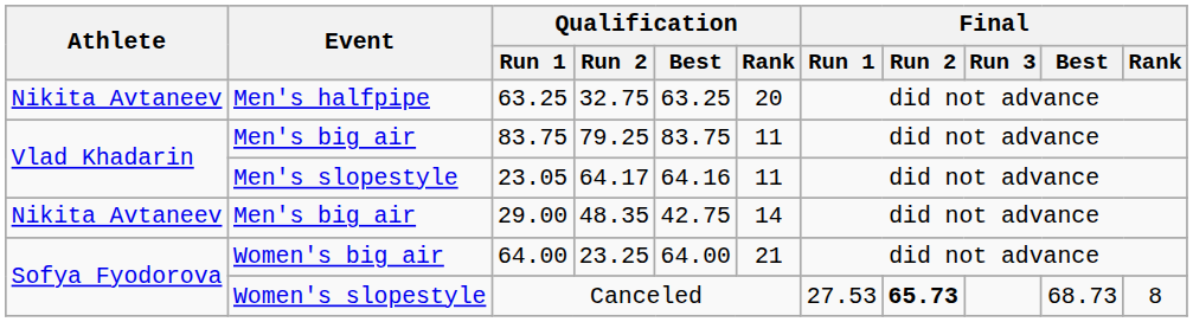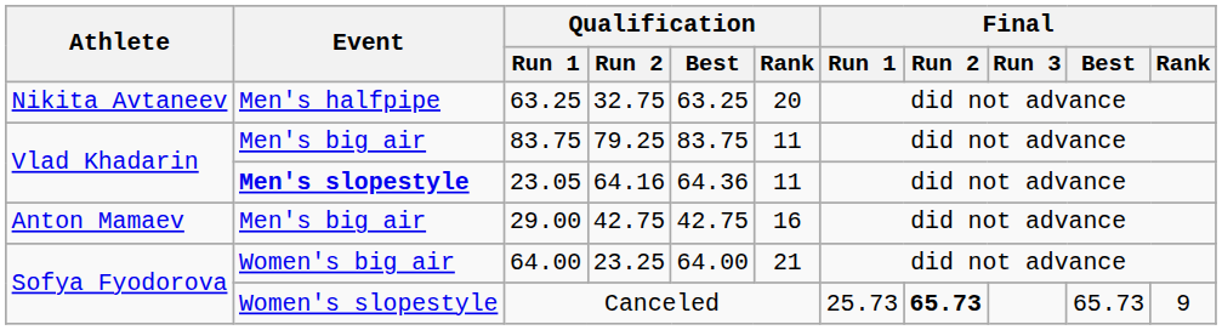23.05 | Event: normal -> bold
23.05 | Qualification / Run 2: 64.17 -> 64.16
23.05 | Qualification / Best: 64.16 -> 64.36
29.00 | Athlete: Nikita Avtaneev -> Anton Mamaev
29.00 | Qualification / Run 2: 48.35 -> 42.75
29.00 | Qualification / Rank: 14 -> 16
Canceled | Final / Run 1: 27.53 -> 25.73
Canceled | Final / Best: 68.73 -> 65.73
Canceled | Final / Rank: 8 -> 9
